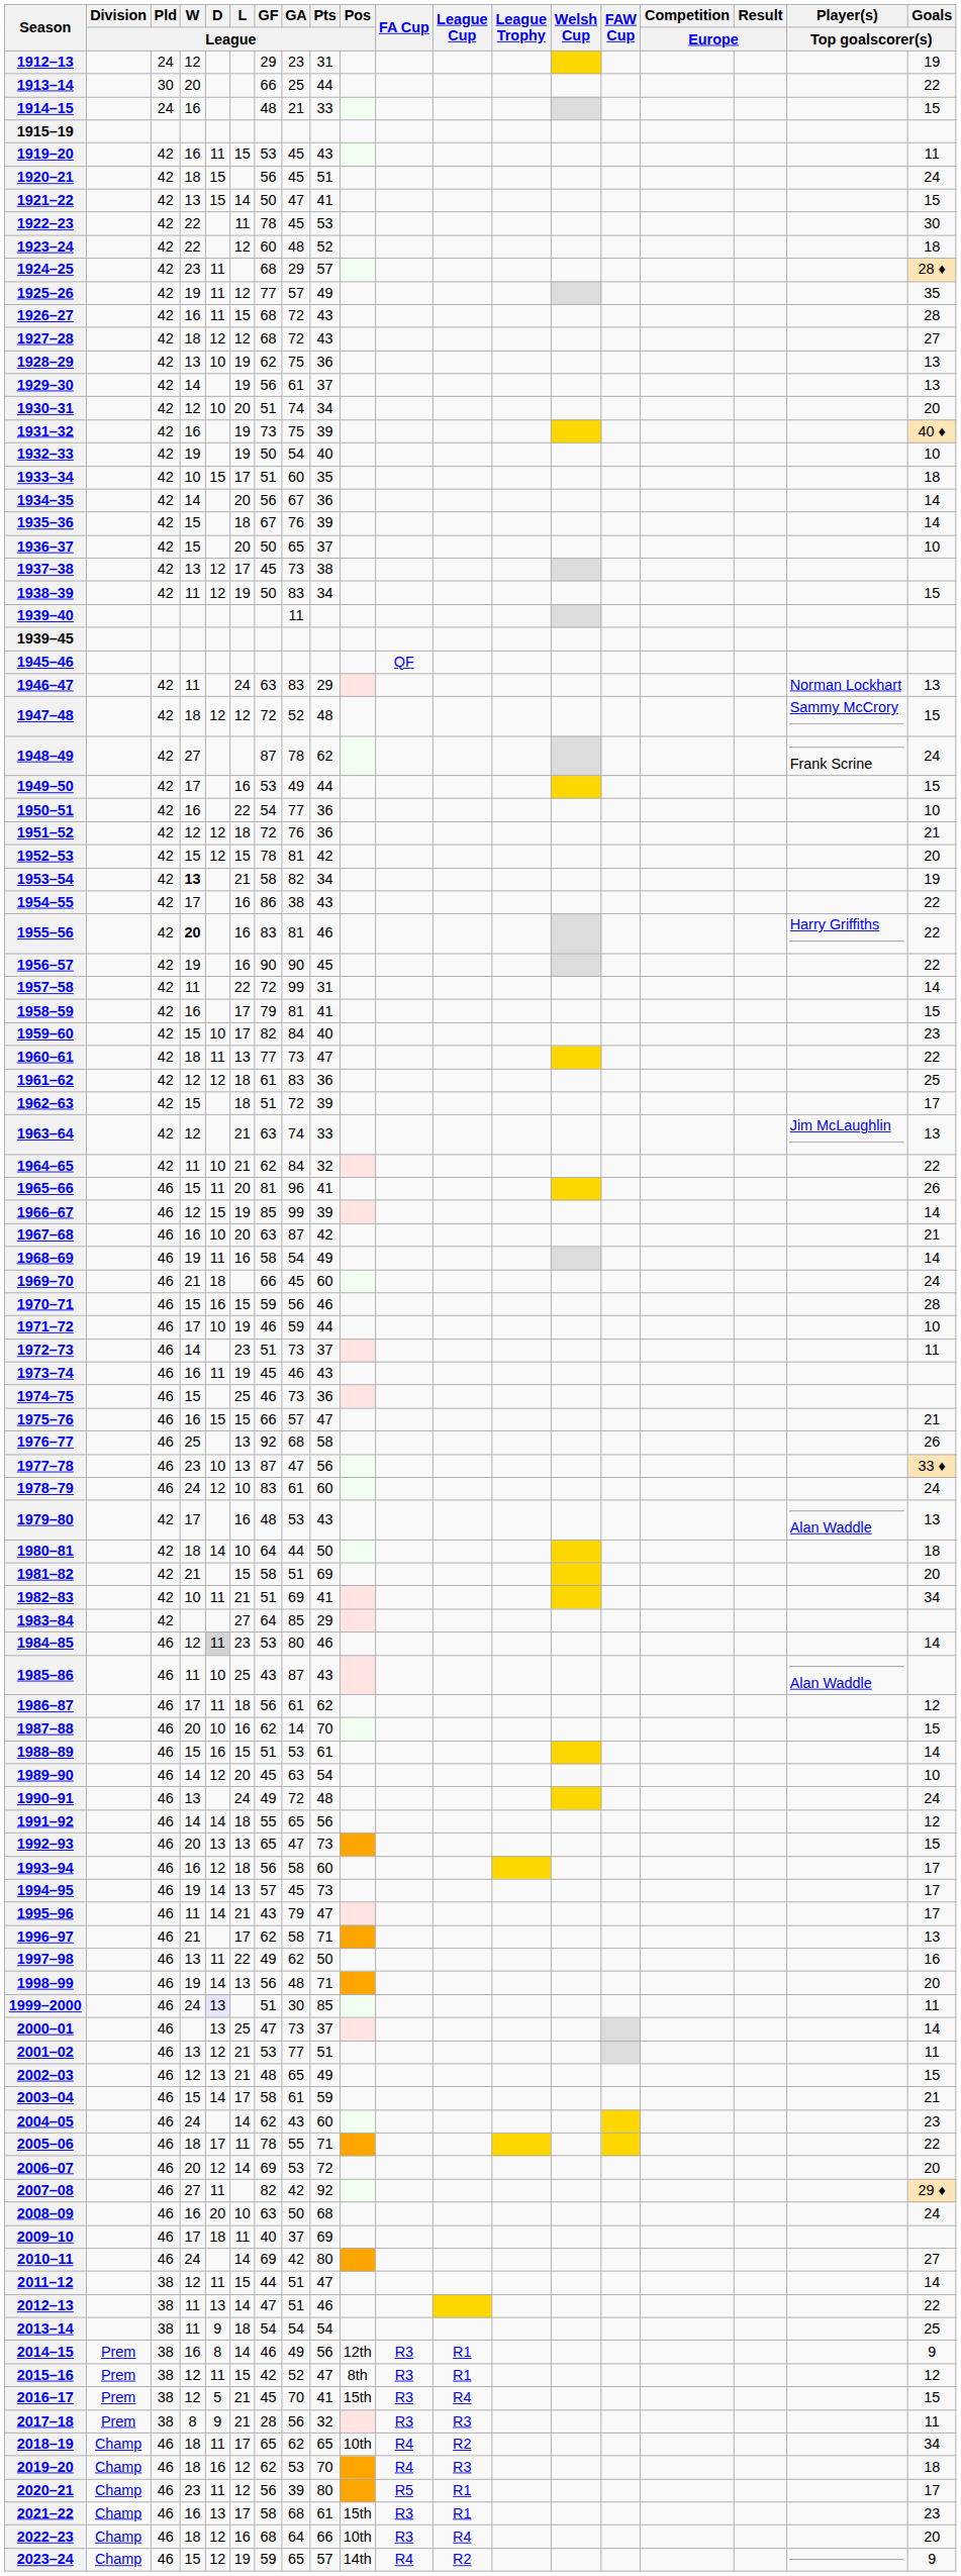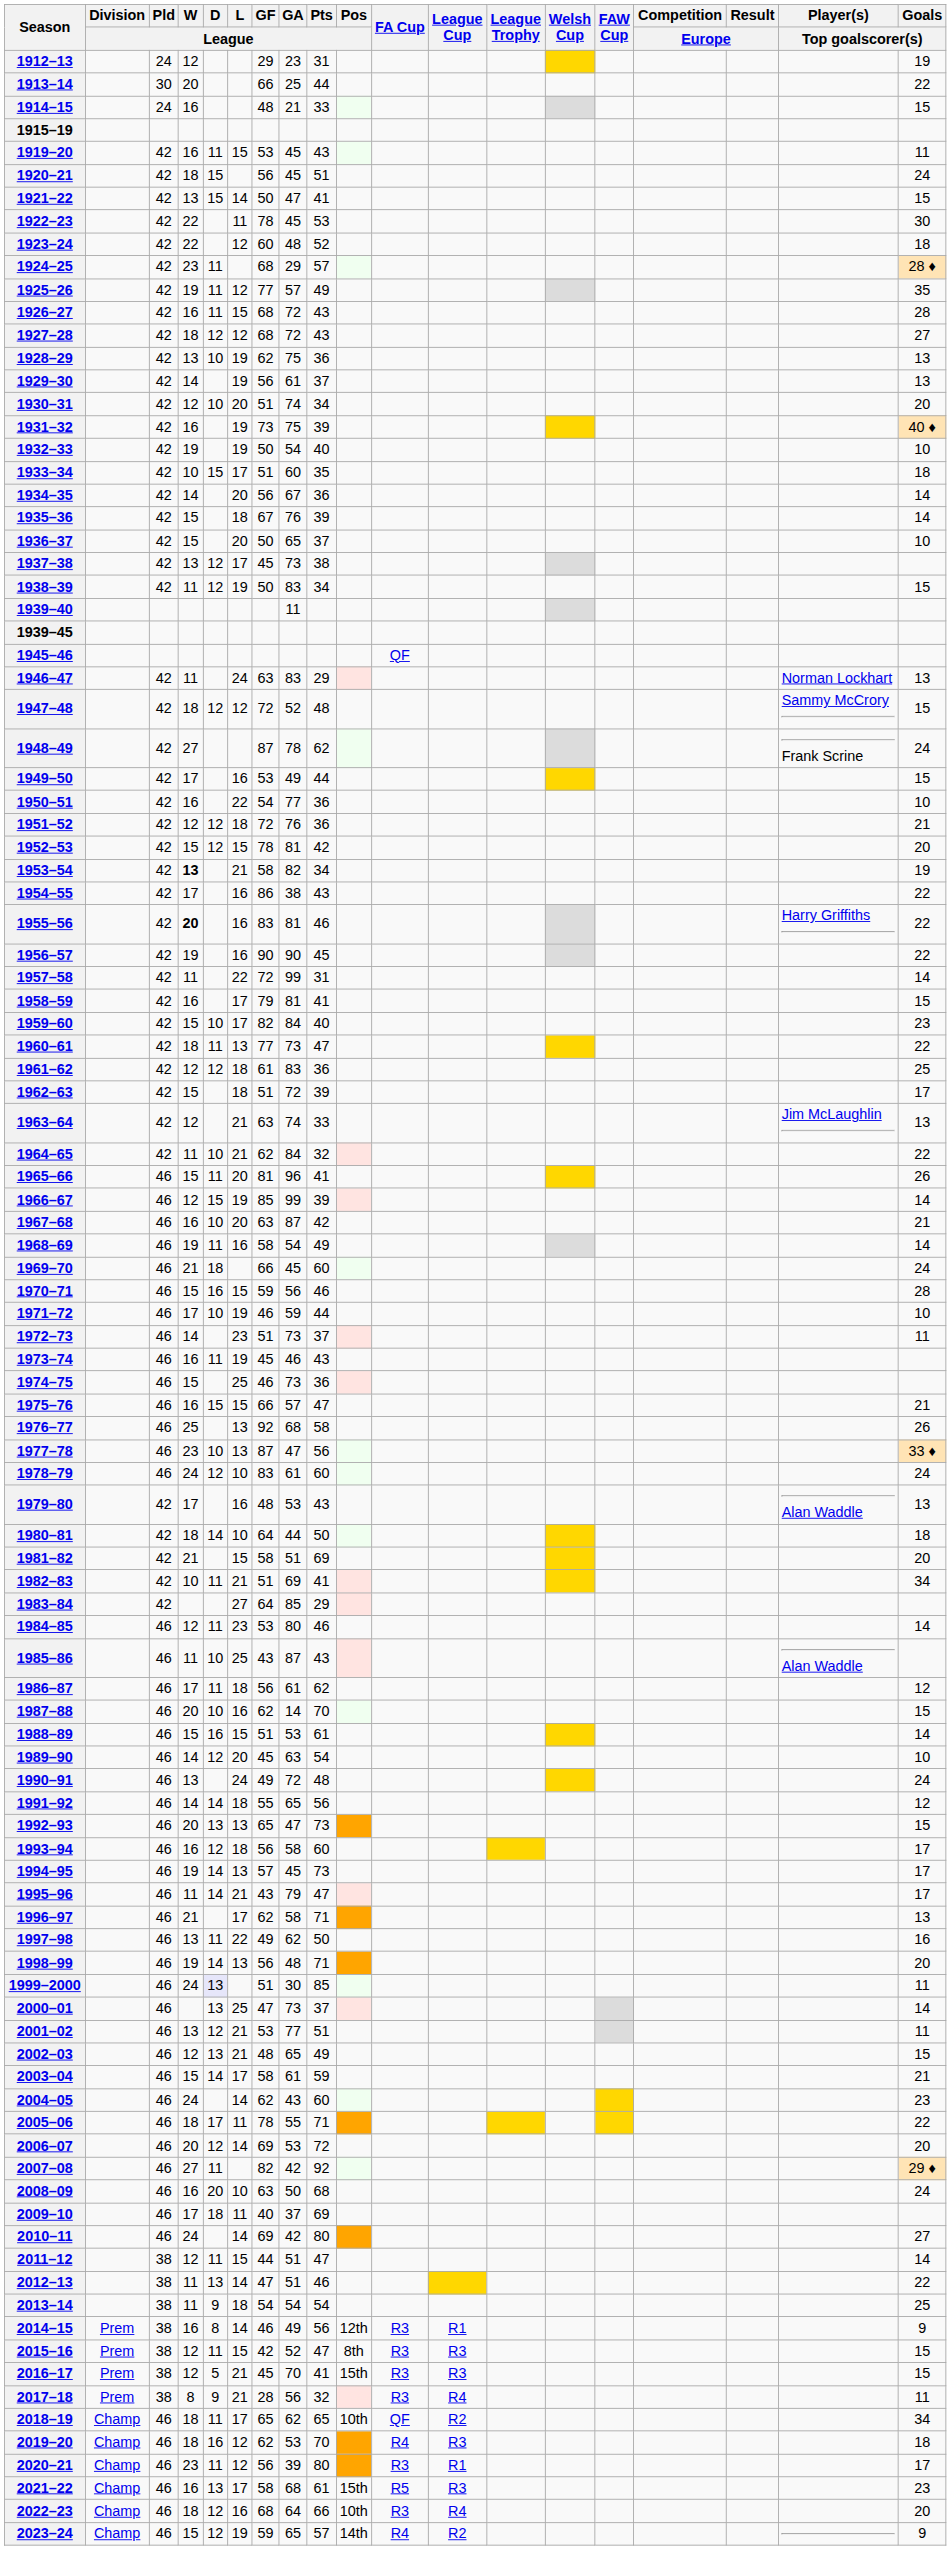1984–85 | D / League: lightgrey background -> no background
2015–16 | League Cup: R1 -> R3
2015–16 | Goals / Top goalscorer(s): 12 -> 15
2016–17 | League Cup: R4 -> R3
2017–18 | League Cup: R3 -> R4
2018–19 | FA Cup: R4 -> QF
2020–21 | FA Cup: R5 -> R3
2021–22 | FA Cup: R3 -> R5
2021–22 | League Cup: R1 -> R3
